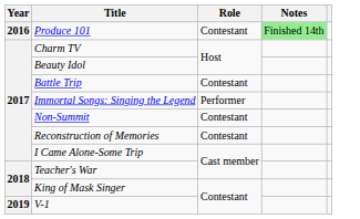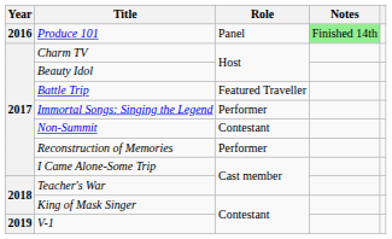Produce 101 | Role: Contestant -> Panel
Battle Trip | Role: Contestant -> Featured Traveller
Reconstruction of Memories | Role: Contestant -> Performer
